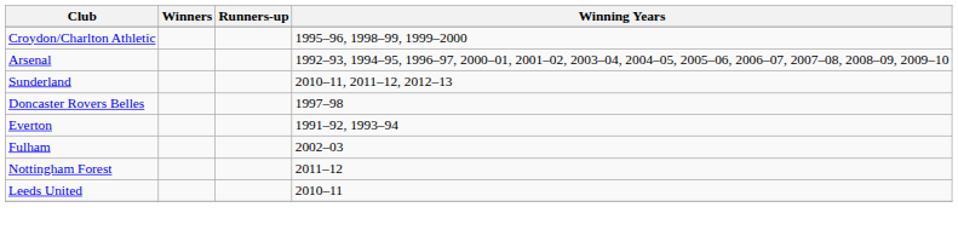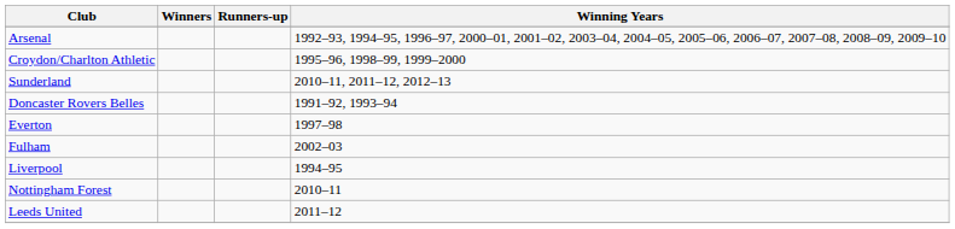rows swapped: Arsenal <-> Croydon/Charlton Athletic
Doncaster Rovers Belles | Winning Years: 1997–98 -> 1991–92, 1993–94
Everton | Winning Years: 1991–92, 1993–94 -> 1997–98
+ row: Liverpool | 1994–95
Nottingham Forest | Winning Years: 2011–12 -> 2010–11
Leeds United | Winning Years: 2010–11 -> 2011–12
